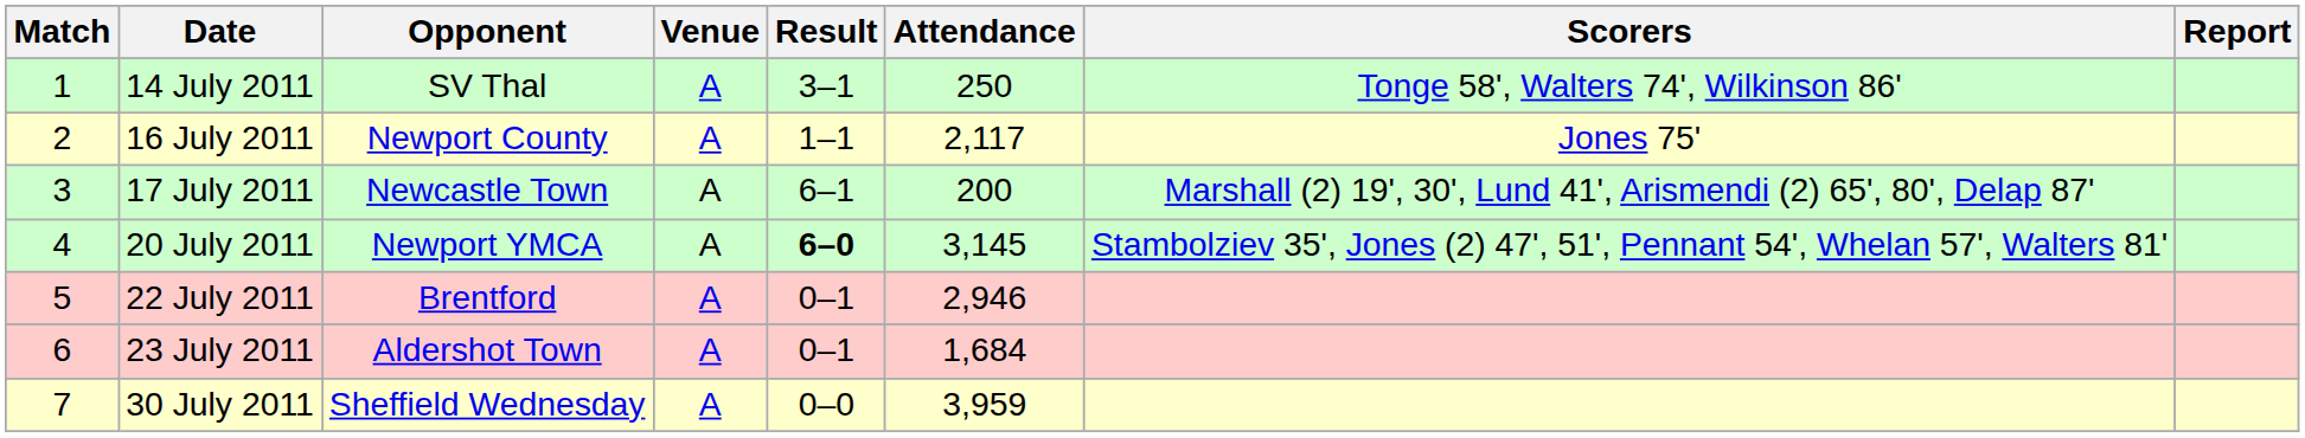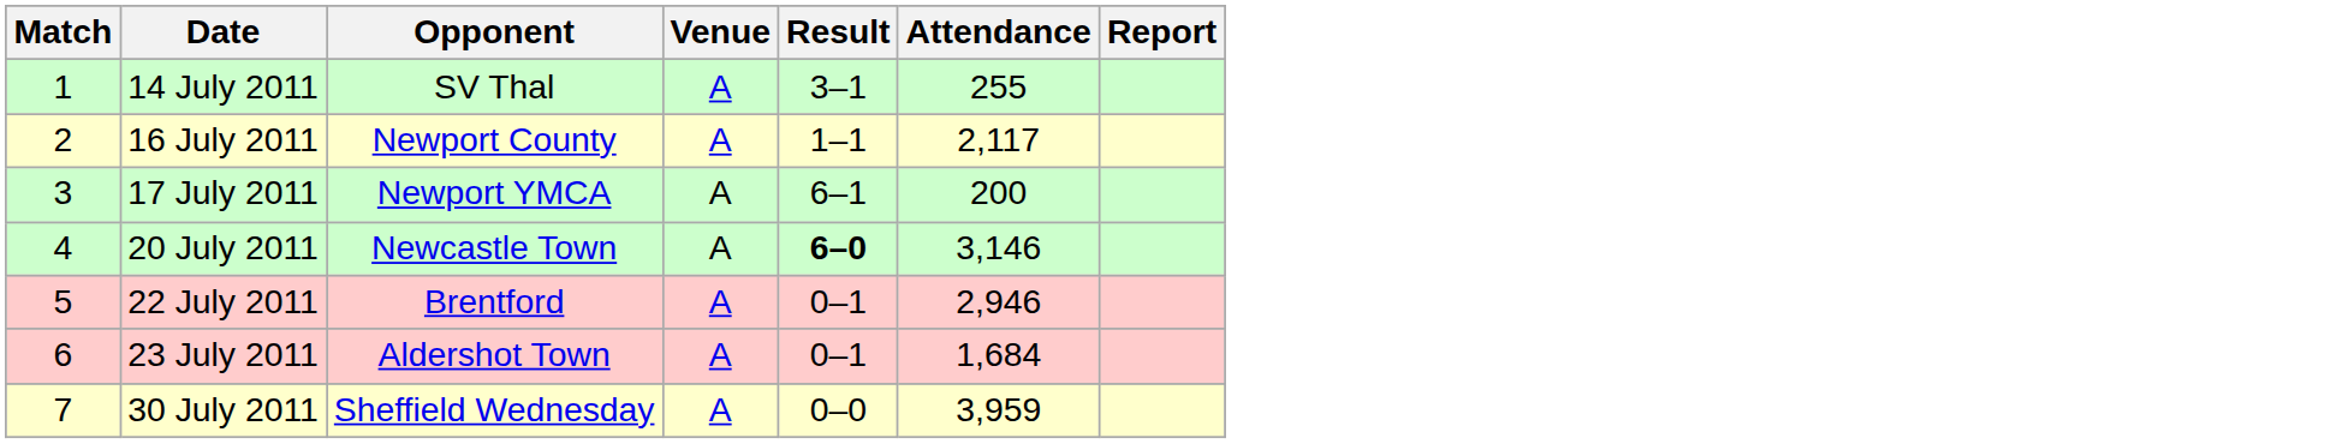- column: Scorers | Tonge 58', Walters 74', Wilkinson 86' | Jones 75' | Marshall (2) 19', 30', Lund 41', Arismendi (2) 65', 80', Delap 87' | Stambolziev 35', Jones (2) 47', 51', Pennant 54', Whelan 57', Walters 81'
14 July 2011 | Attendance: 250 -> 255
17 July 2011 | Opponent: Newcastle Town -> Newport YMCA
20 July 2011 | Opponent: Newport YMCA -> Newcastle Town
20 July 2011 | Attendance: 3,145 -> 3,146
